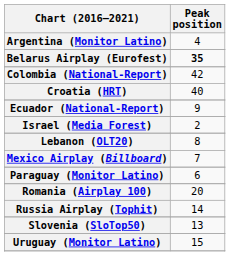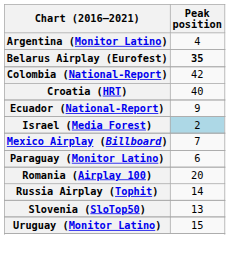Israel (Media Forest) | Peak position: no background -> lightblue background
- row: Lebanon (OLT20) | 8
